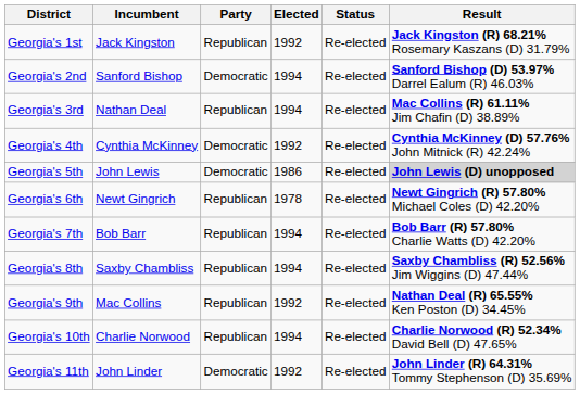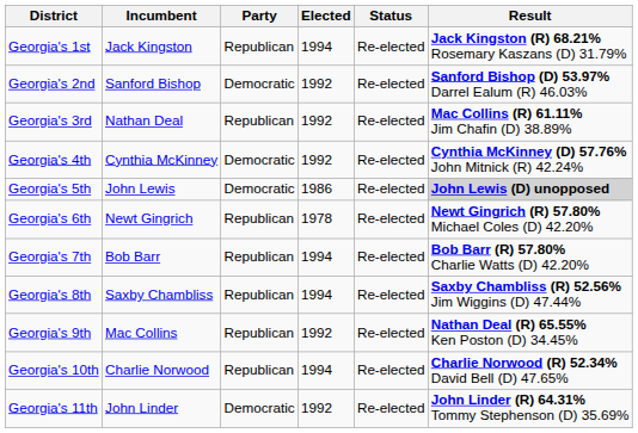Georgia's 1st | Elected: 1992 -> 1994
Georgia's 2nd | Elected: 1994 -> 1992
Georgia's 3rd | Elected: 1994 -> 1992
